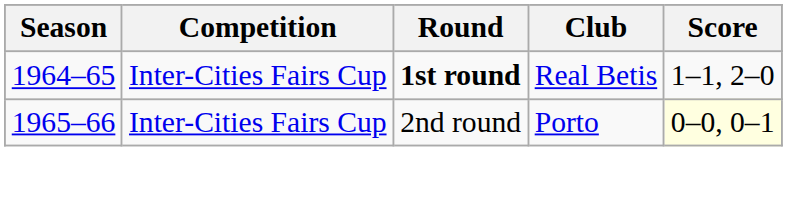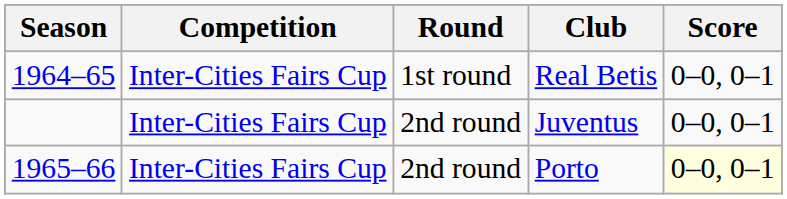Real Betis | Round: bold -> normal
Real Betis | Score: 1–1, 2–0 -> 0–0, 0–1
+ row: Inter-Cities Fairs Cup | 2nd round | Juventus | 0–0, 0–1
